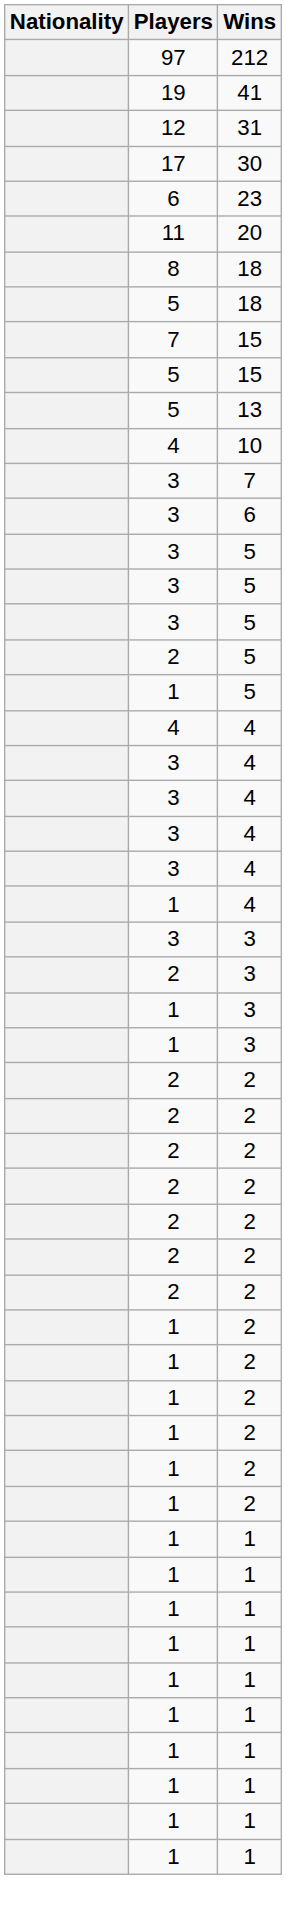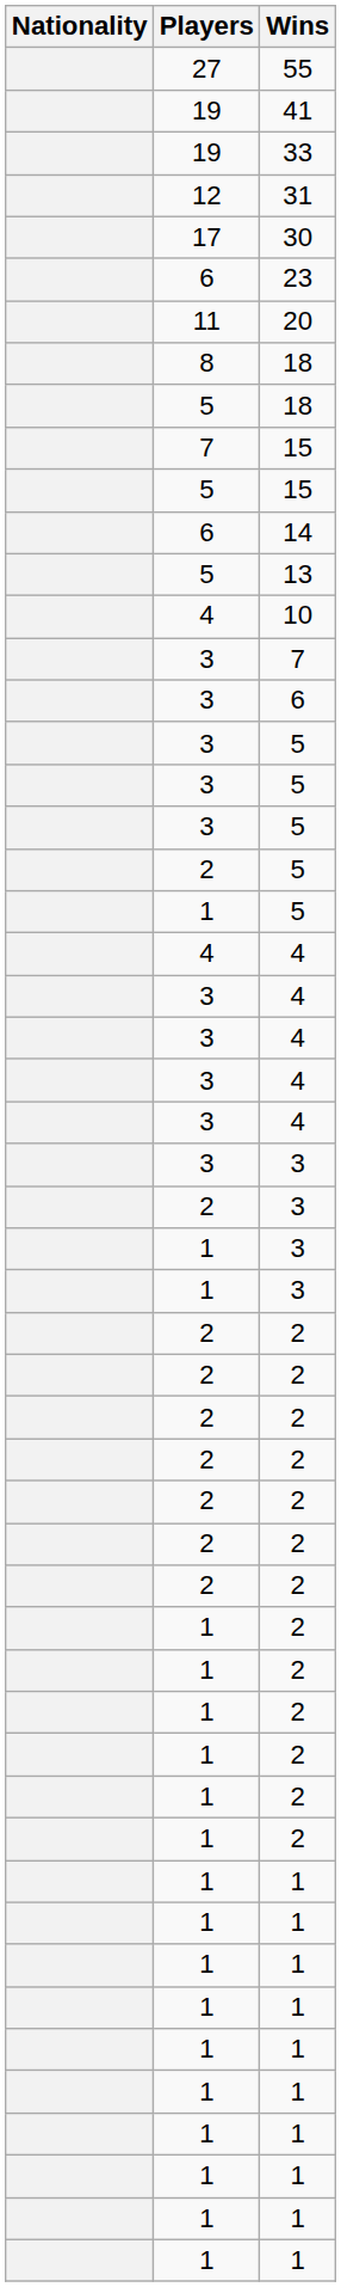- row: 97 | 212
+ row: 27 | 55
+ row: 19 | 33
+ row: 6 | 14
- row: 1 | 4
